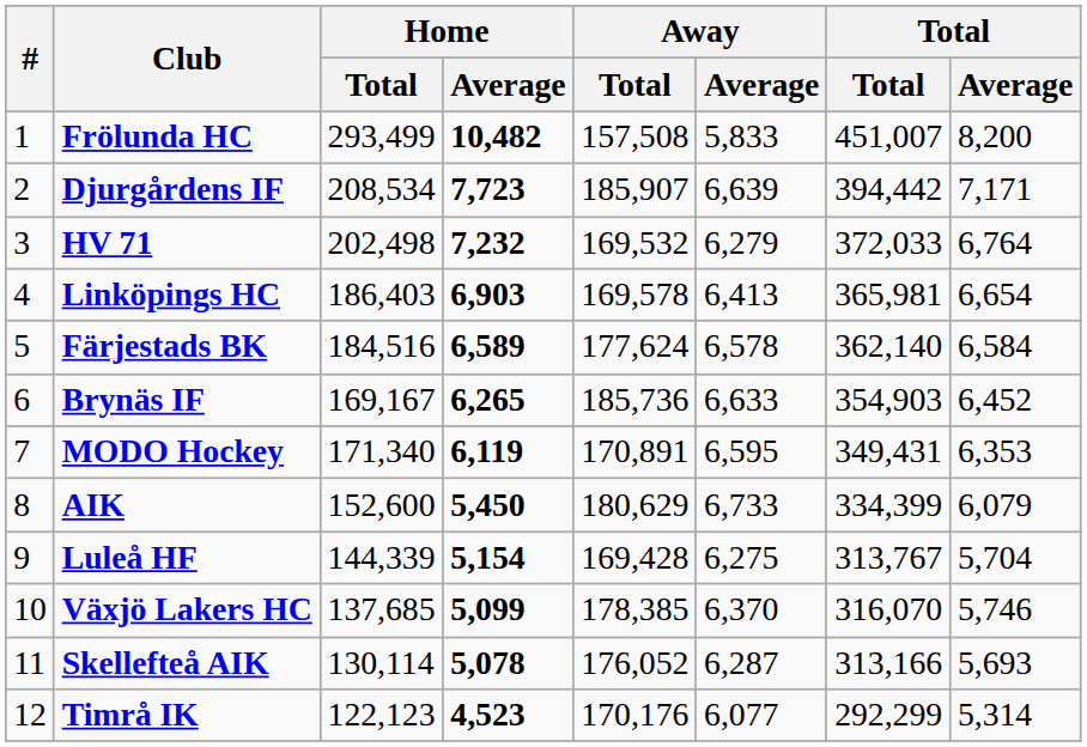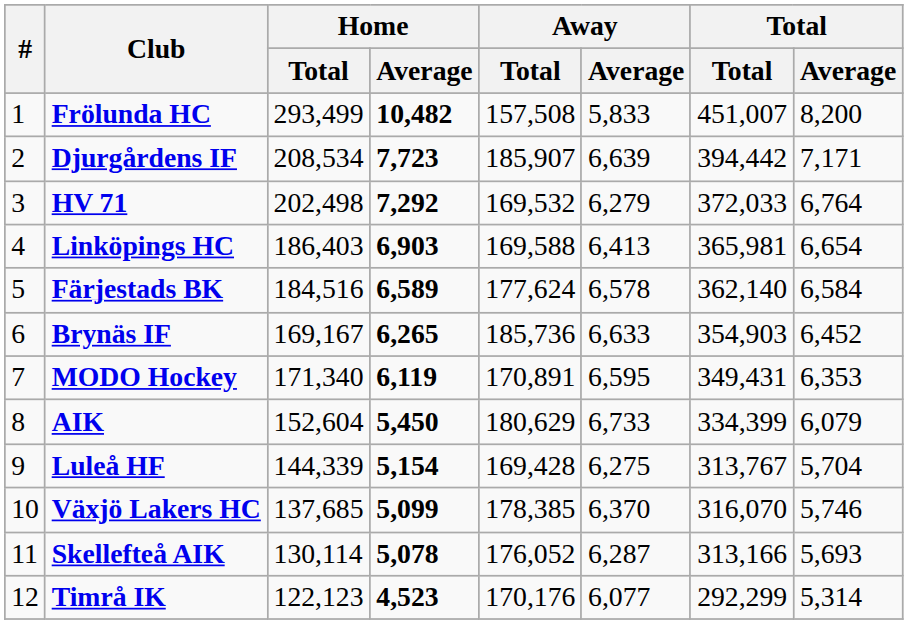HV 71 | Home / Average: 7,232 -> 7,292
Linköpings HC | Away / Total: 169,578 -> 169,588
AIK | Home / Total: 152,600 -> 152,604
